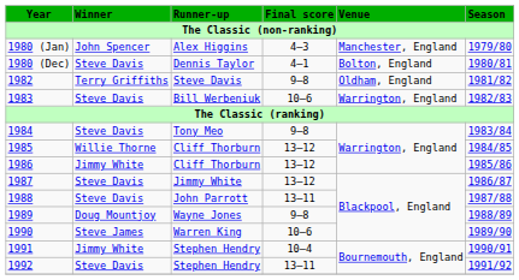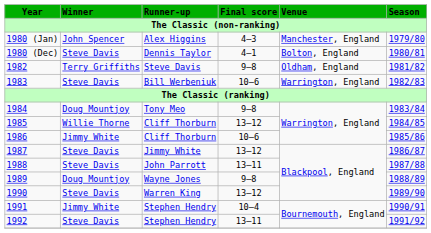1984 | Winner: Steve Davis -> Doug Mountjoy
1986 | Final score: 13–12 -> 10–6
1990 | Winner: Steve James -> Steve Davis
1990 | Final score: 10–6 -> 13–12
